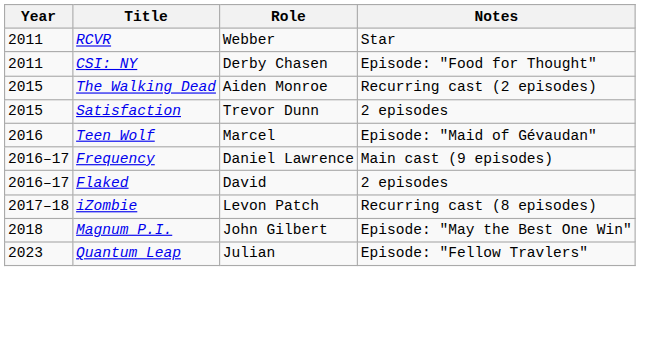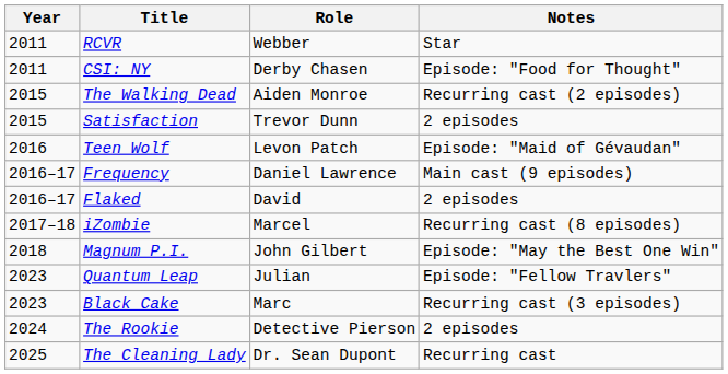Teen Wolf | Role: Marcel -> Levon Patch
iZombie | Role: Levon Patch -> Marcel
+ row: 2023 | Black Cake | Marc | Recurring cast (3 episodes)
+ row: 2024 | The Rookie | Detective Pierson | 2 episodes
+ row: 2025 | The Cleaning Lady | Dr. Sean Dupont | Recurring cast
